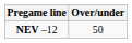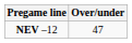NEV –12 | Over/under: 50 -> 47
